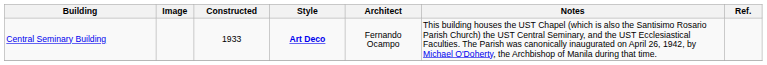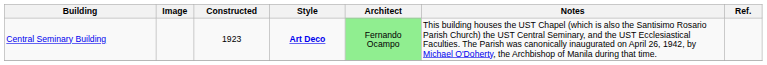Central Seminary Building | Constructed: 1933 -> 1923
Central Seminary Building | Architect: no background -> lightgreen background
